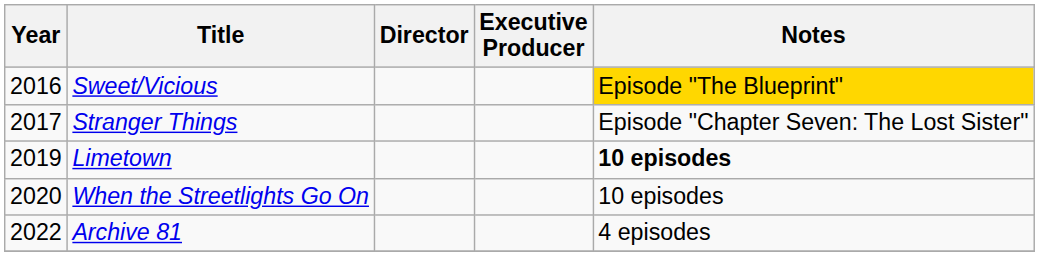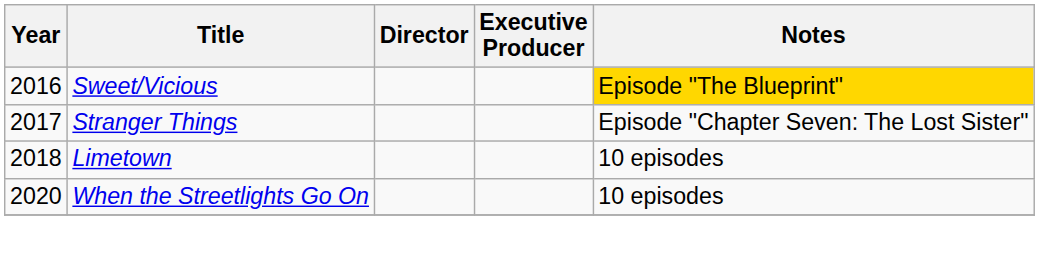Limetown | Year: 2019 -> 2018
Limetown | Notes: bold -> normal
- row: 2022 | Archive 81 | 4 episodes
